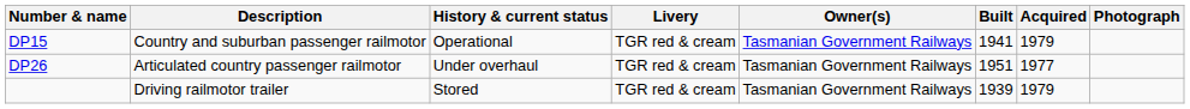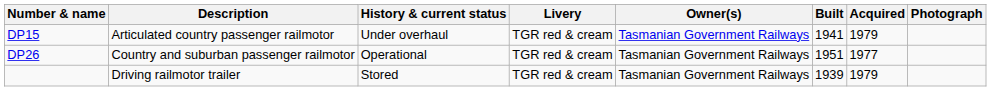DP15 | Description: Country and suburban passenger railmotor -> Articulated country passenger railmotor
DP15 | History & current status: Operational -> Under overhaul
DP26 | Description: Articulated country passenger railmotor -> Country and suburban passenger railmotor
DP26 | History & current status: Under overhaul -> Operational
